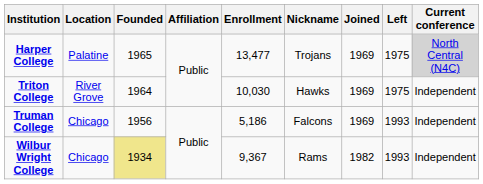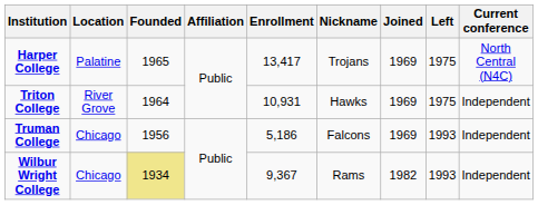Harper College | Enrollment: 13,477 -> 13,417
Harper College | Current conference: lightgrey background -> no background
Triton College | Enrollment: 10,030 -> 10,931
